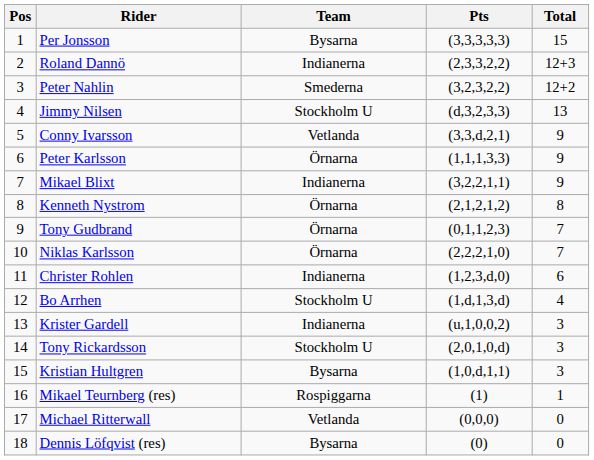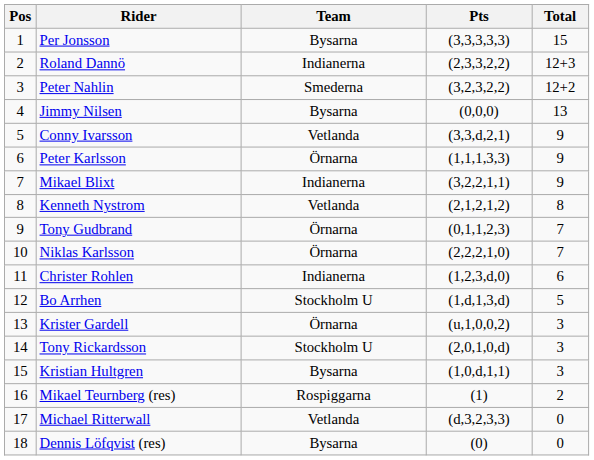Jimmy Nilsen | Team: Stockholm U -> Bysarna
Jimmy Nilsen | Pts: (d,3,2,3,3) -> (0,0,0)
Kenneth Nystrom | Team: Örnarna -> Vetlanda
Bo Arrhen | Total: 4 -> 5
Krister Gardell | Team: Indianerna -> Örnarna
Mikael Teurnberg (res) | Total: 1 -> 2
Michael Ritterwall | Pts: (0,0,0) -> (d,3,2,3,3)
